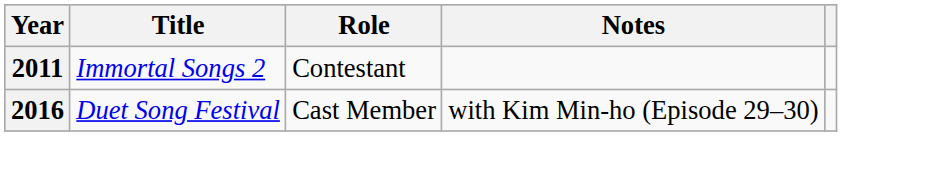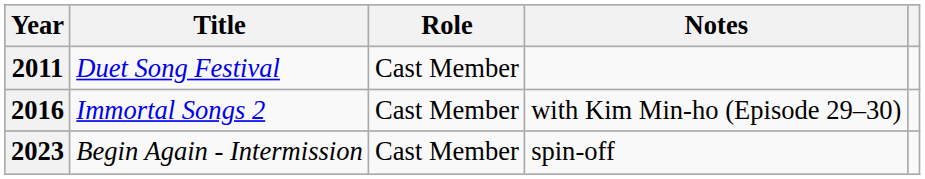2011 | Title: Immortal Songs 2 -> Duet Song Festival
2011 | Role: Contestant -> Cast Member
2016 | Title: Duet Song Festival -> Immortal Songs 2
+ row: 2023 | Begin Again - Intermission | Cast Member | spin-off
